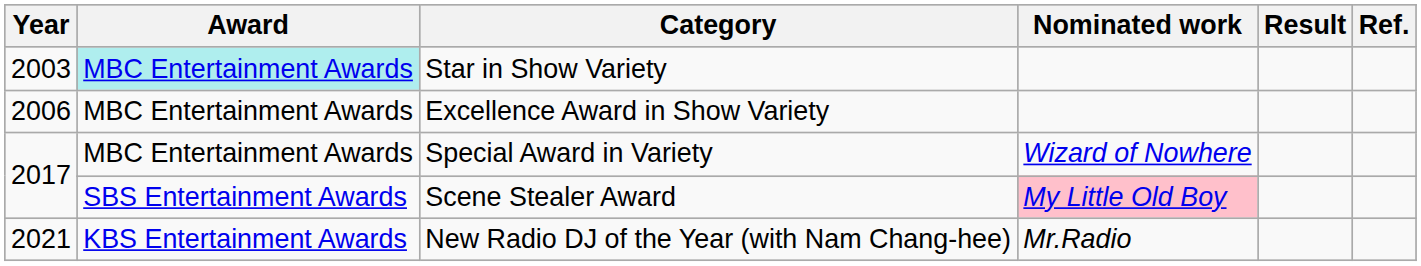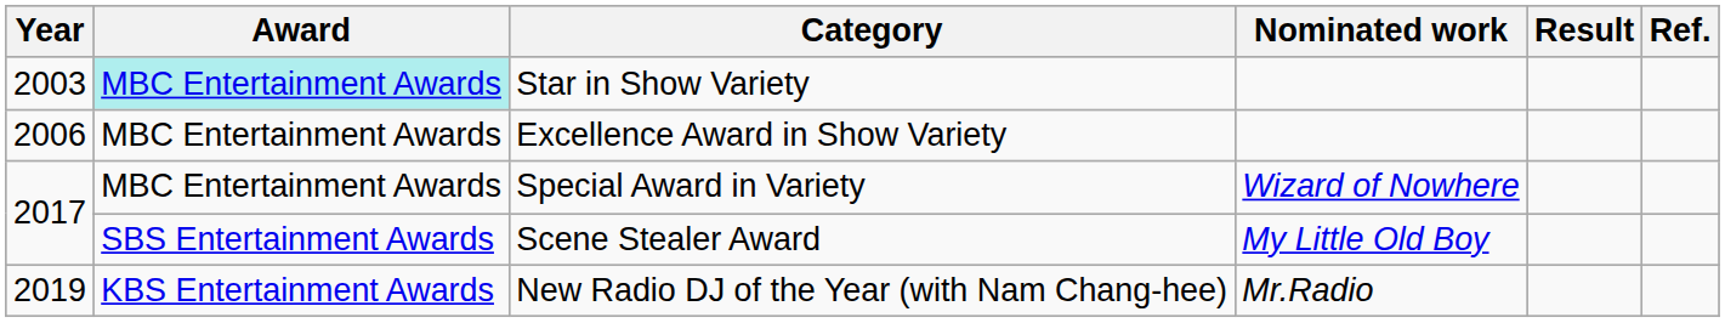Scene Stealer Award | Nominated work: pink background -> no background
New Radio DJ of the Year (with Nam Chang-hee) | Year: 2021 -> 2019
